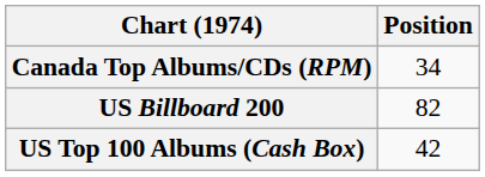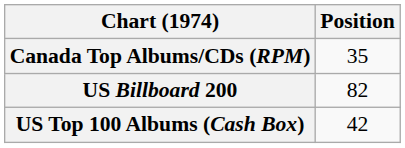Canada Top Albums/CDs (RPM) | Position: 34 -> 35
